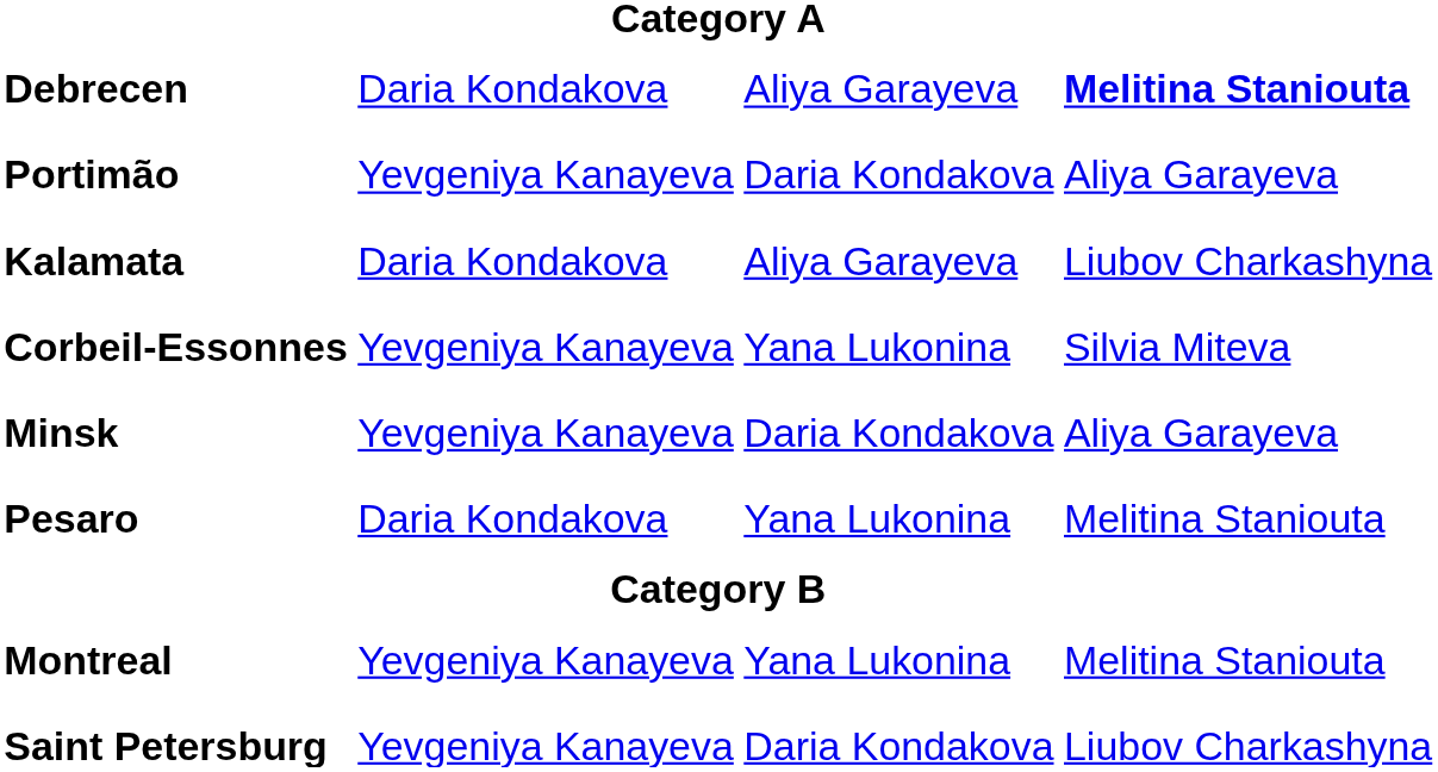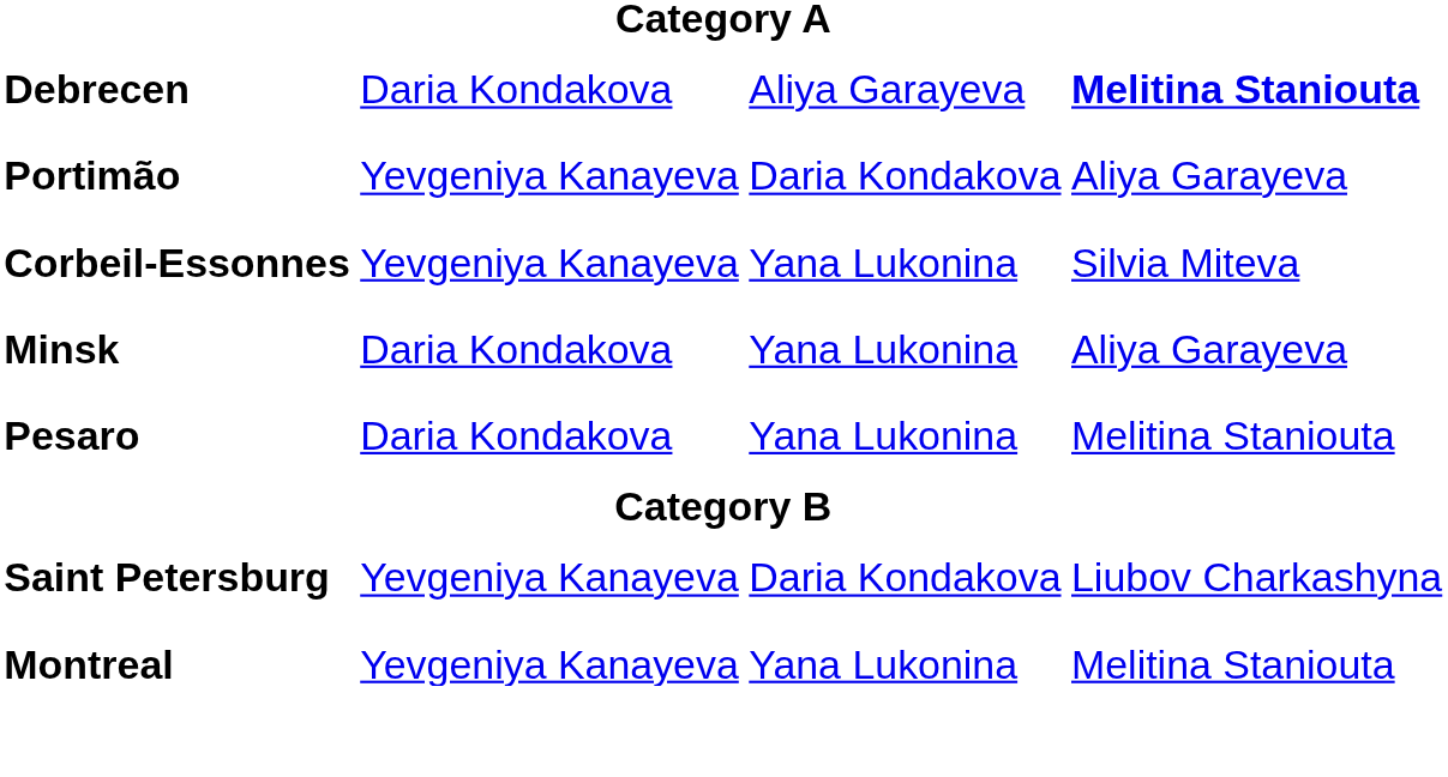- row: Kalamata | Daria Kondakova | Aliya Garayeva | Liubov Charkashyna
Minsk | column 2: Yevgeniya Kanayeva -> Daria Kondakova
Minsk | column 3: Daria Kondakova -> Yana Lukonina
rows swapped: Montreal <-> Saint Petersburg
